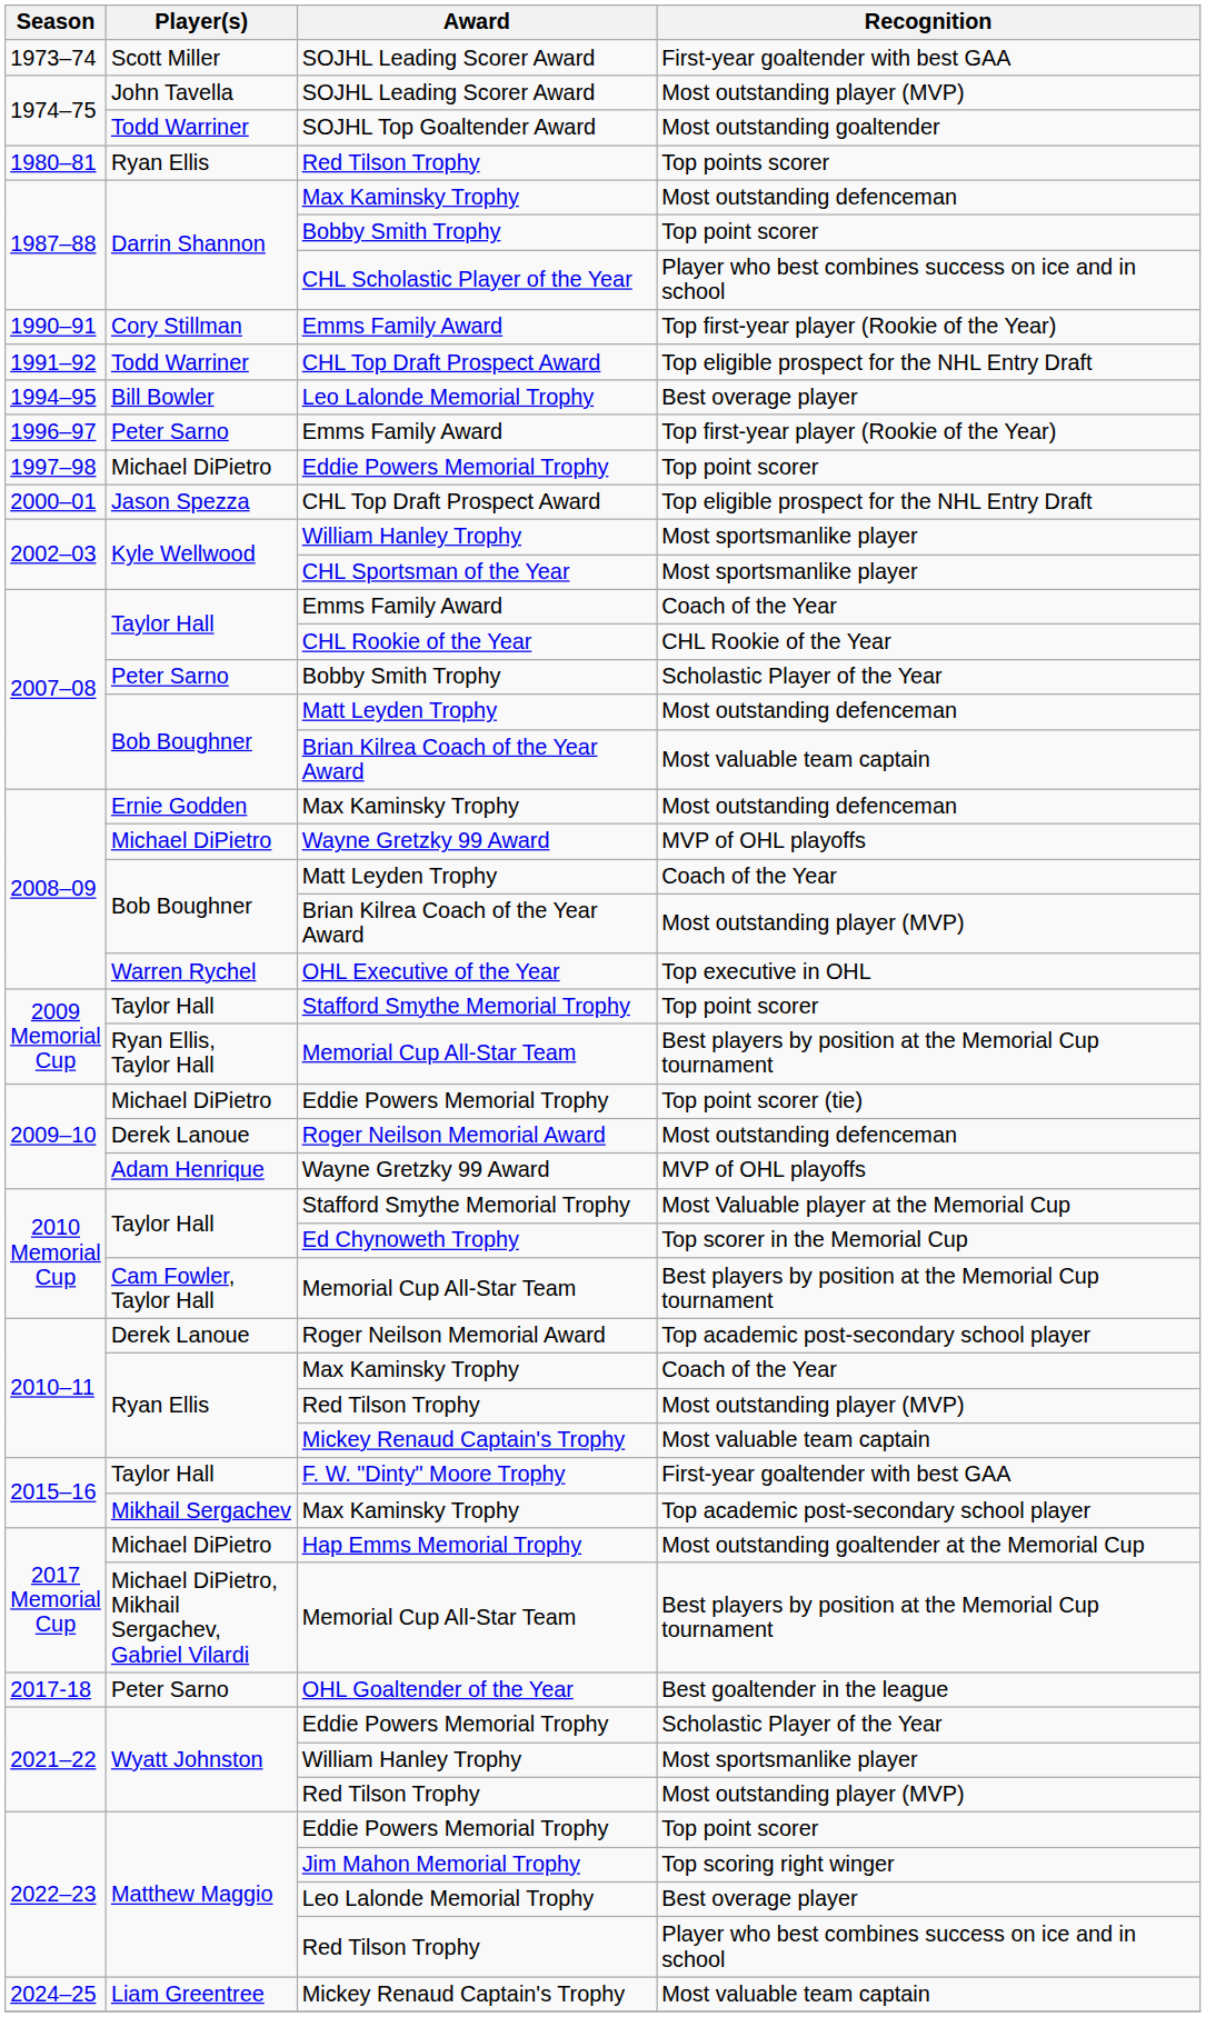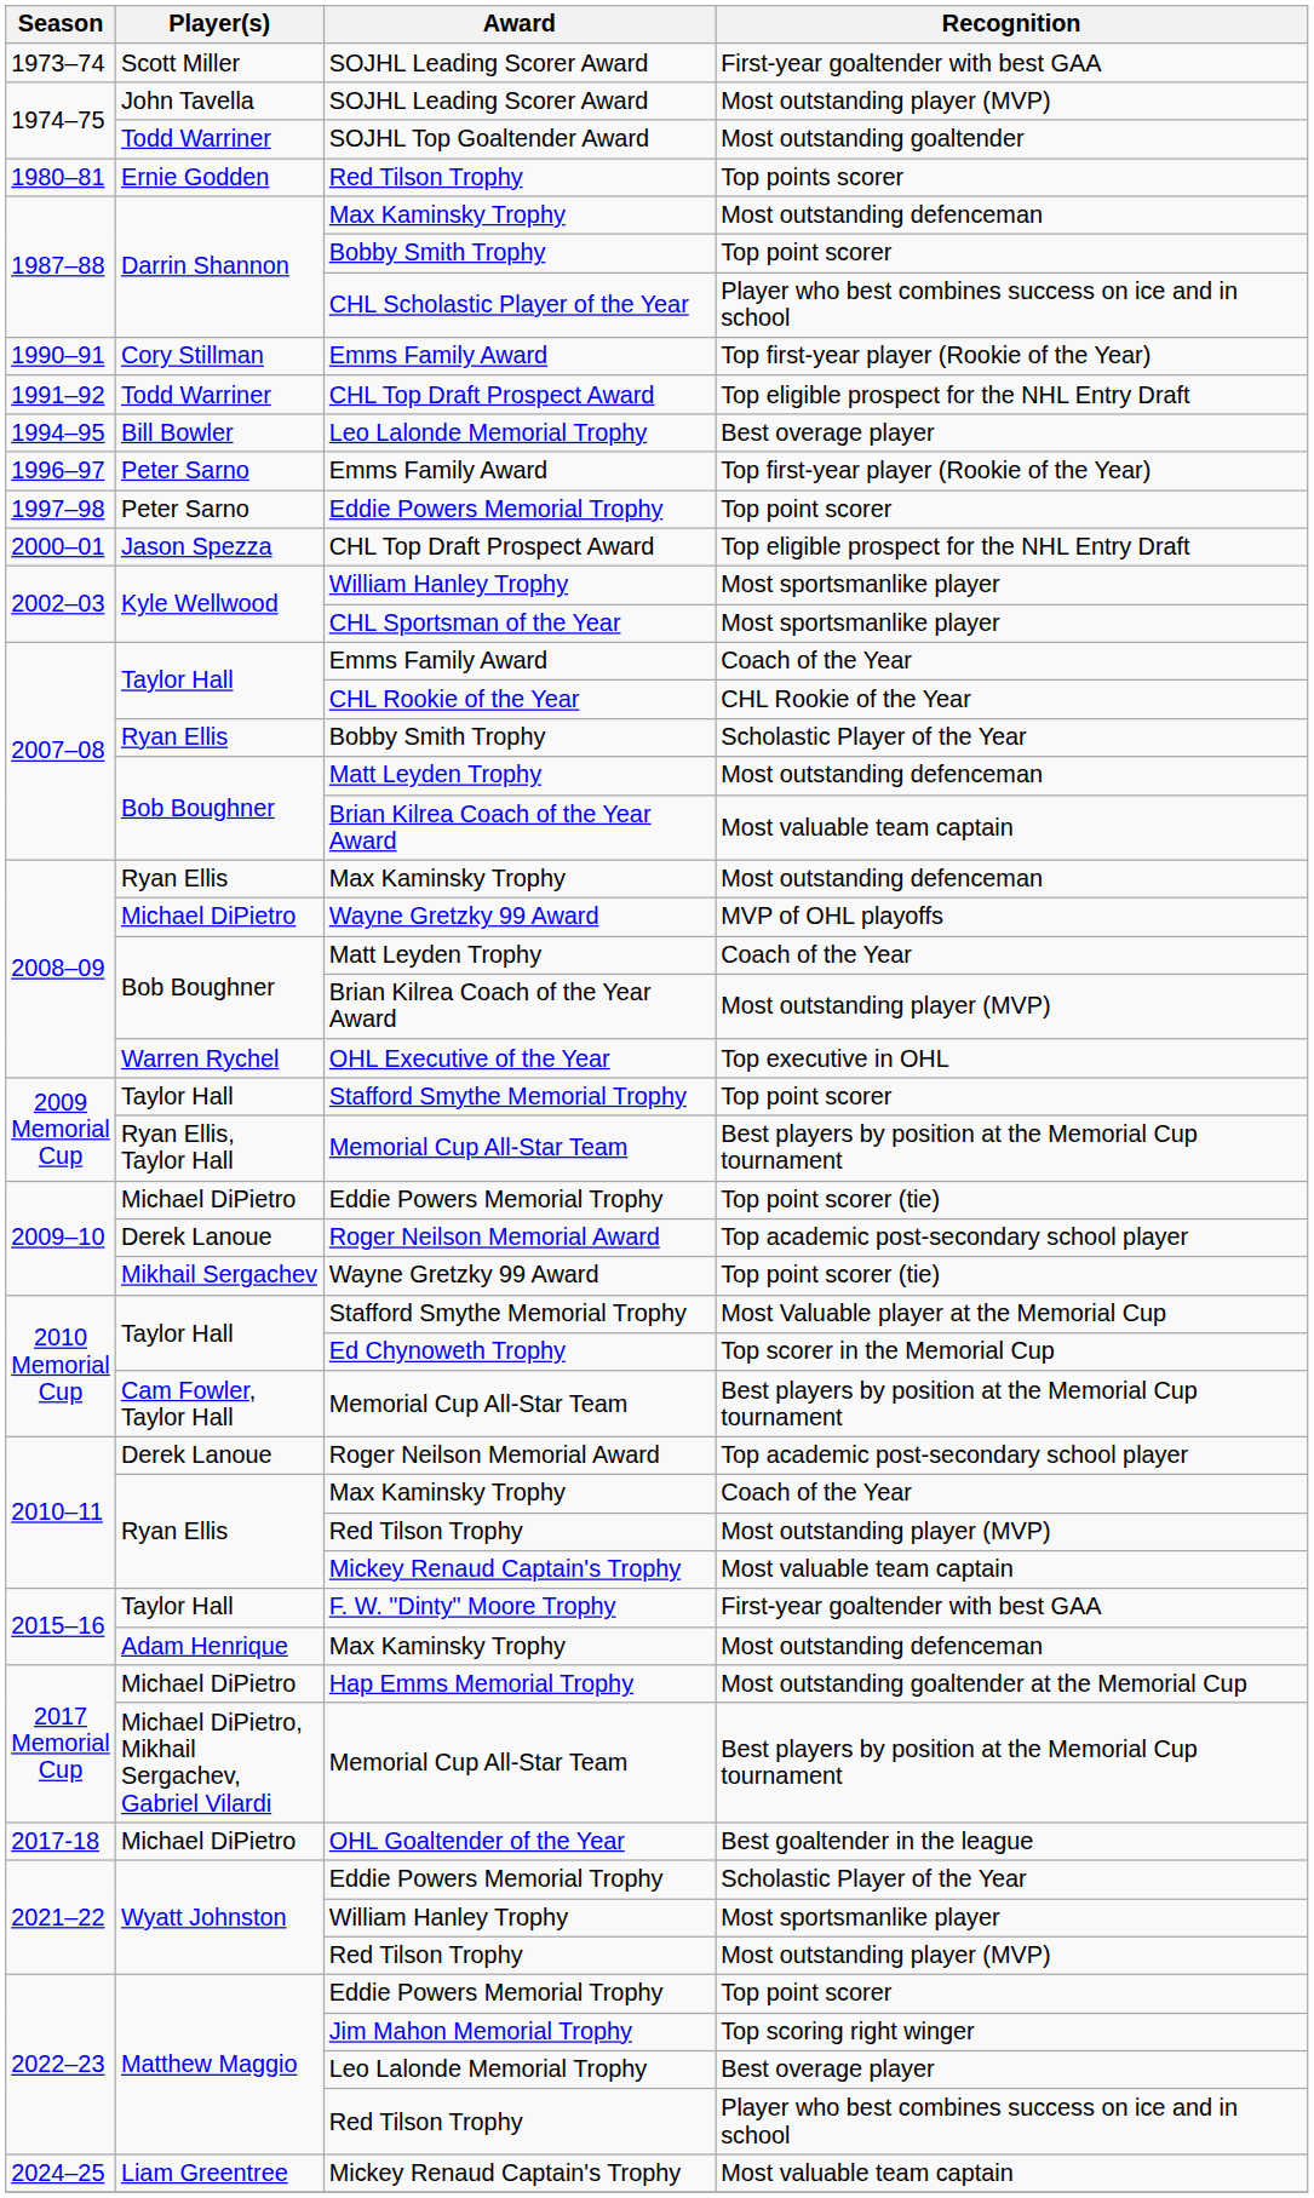1980–81 / Red Tilson Trophy | Player(s): Ryan Ellis -> Ernie Godden
1997–98 / Eddie Powers Memorial Trophy | Player(s): Michael DiPietro -> Peter Sarno
2007–08 / Bobby Smith Trophy | Player(s): Peter Sarno -> Ryan Ellis
2008–09 / Max Kaminsky Trophy | Player(s): Ernie Godden -> Ryan Ellis
2009–10 / Roger Neilson Memorial Award | Recognition: Most outstanding defenceman -> Top academic post-secondary school player
2009–10 / Wayne Gretzky 99 Award | Player(s): Adam Henrique -> Mikhail Sergachev
2009–10 / Wayne Gretzky 99 Award | Recognition: MVP of OHL playoffs -> Top point scorer (tie)
2015–16 / Max Kaminsky Trophy | Player(s): Mikhail Sergachev -> Adam Henrique
2015–16 / Max Kaminsky Trophy | Recognition: Top academic post-secondary school player -> Most outstanding defenceman
OHL Goaltender of the Year | Player(s): Peter Sarno -> Michael DiPietro
